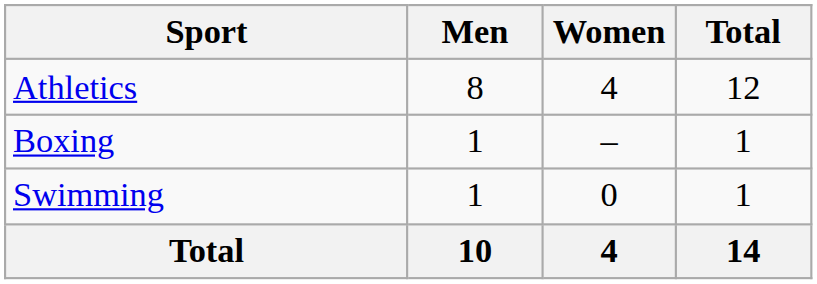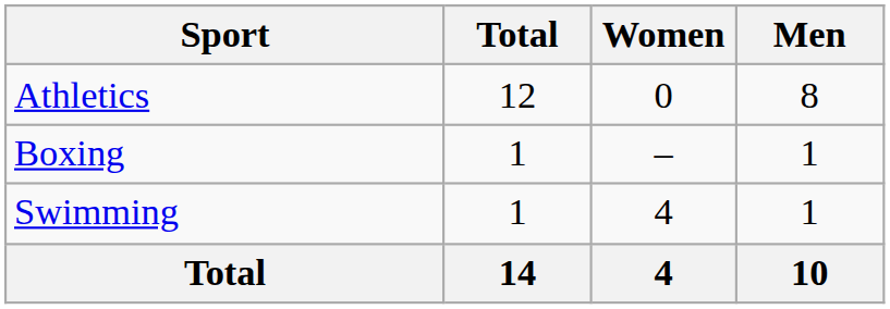columns swapped: Men <-> Total
Athletics | Women: 4 -> 0
Swimming | Women: 0 -> 4
